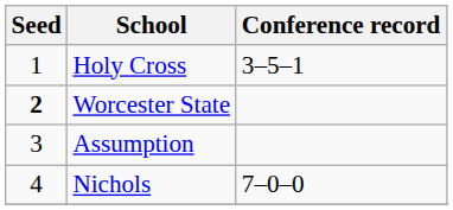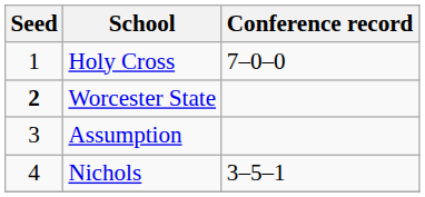Holy Cross | Conference record: 3–5–1 -> 7–0–0
Nichols | Conference record: 7–0–0 -> 3–5–1
